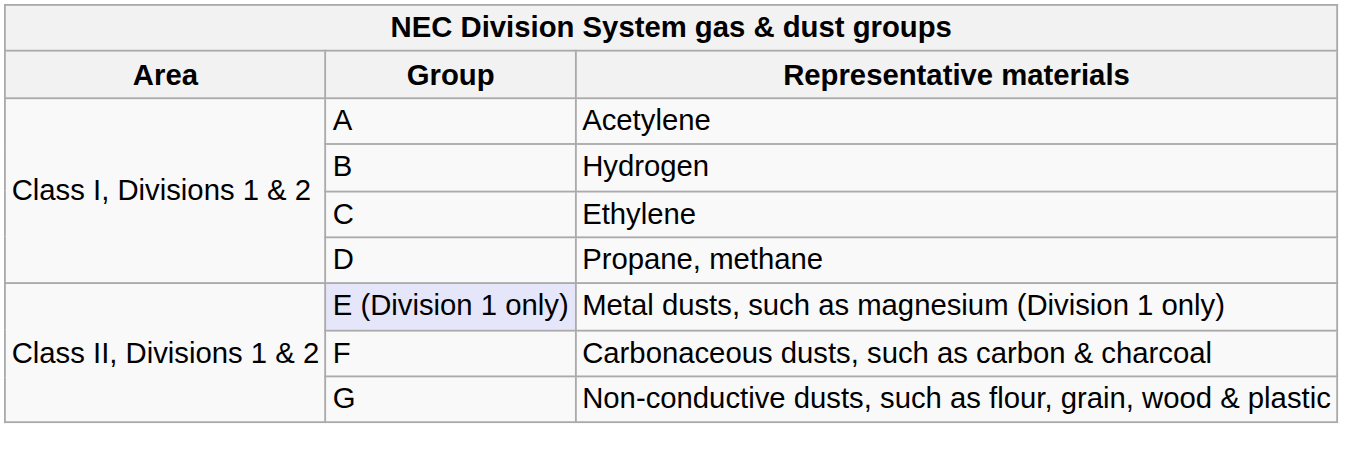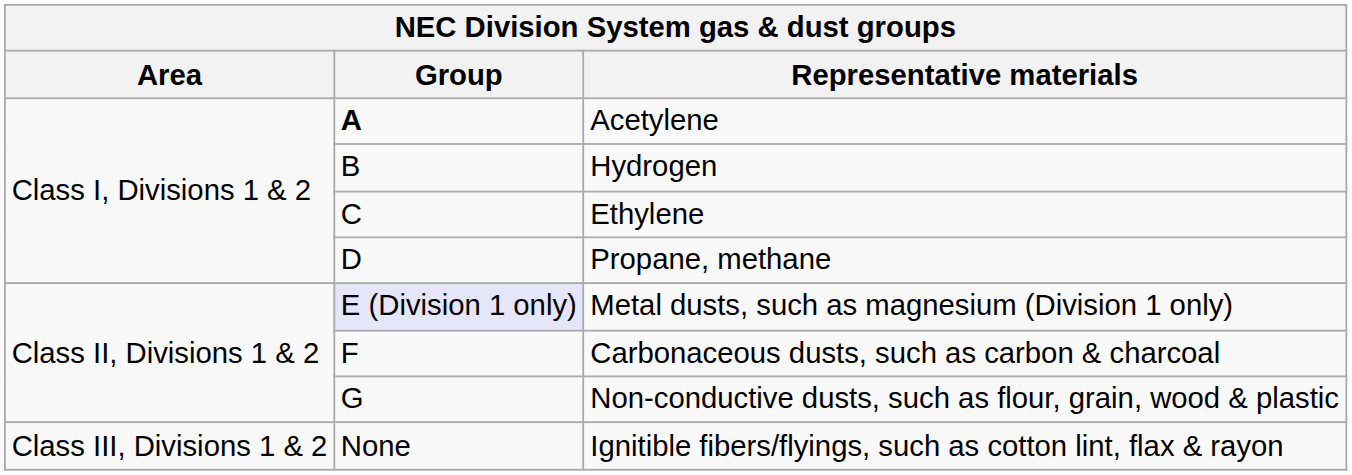Acetylene | Group: normal -> bold
+ row: Class III, Divisions 1 & 2 | None | Ignitible fibers/flyings, such as cotton lint, flax & rayon
